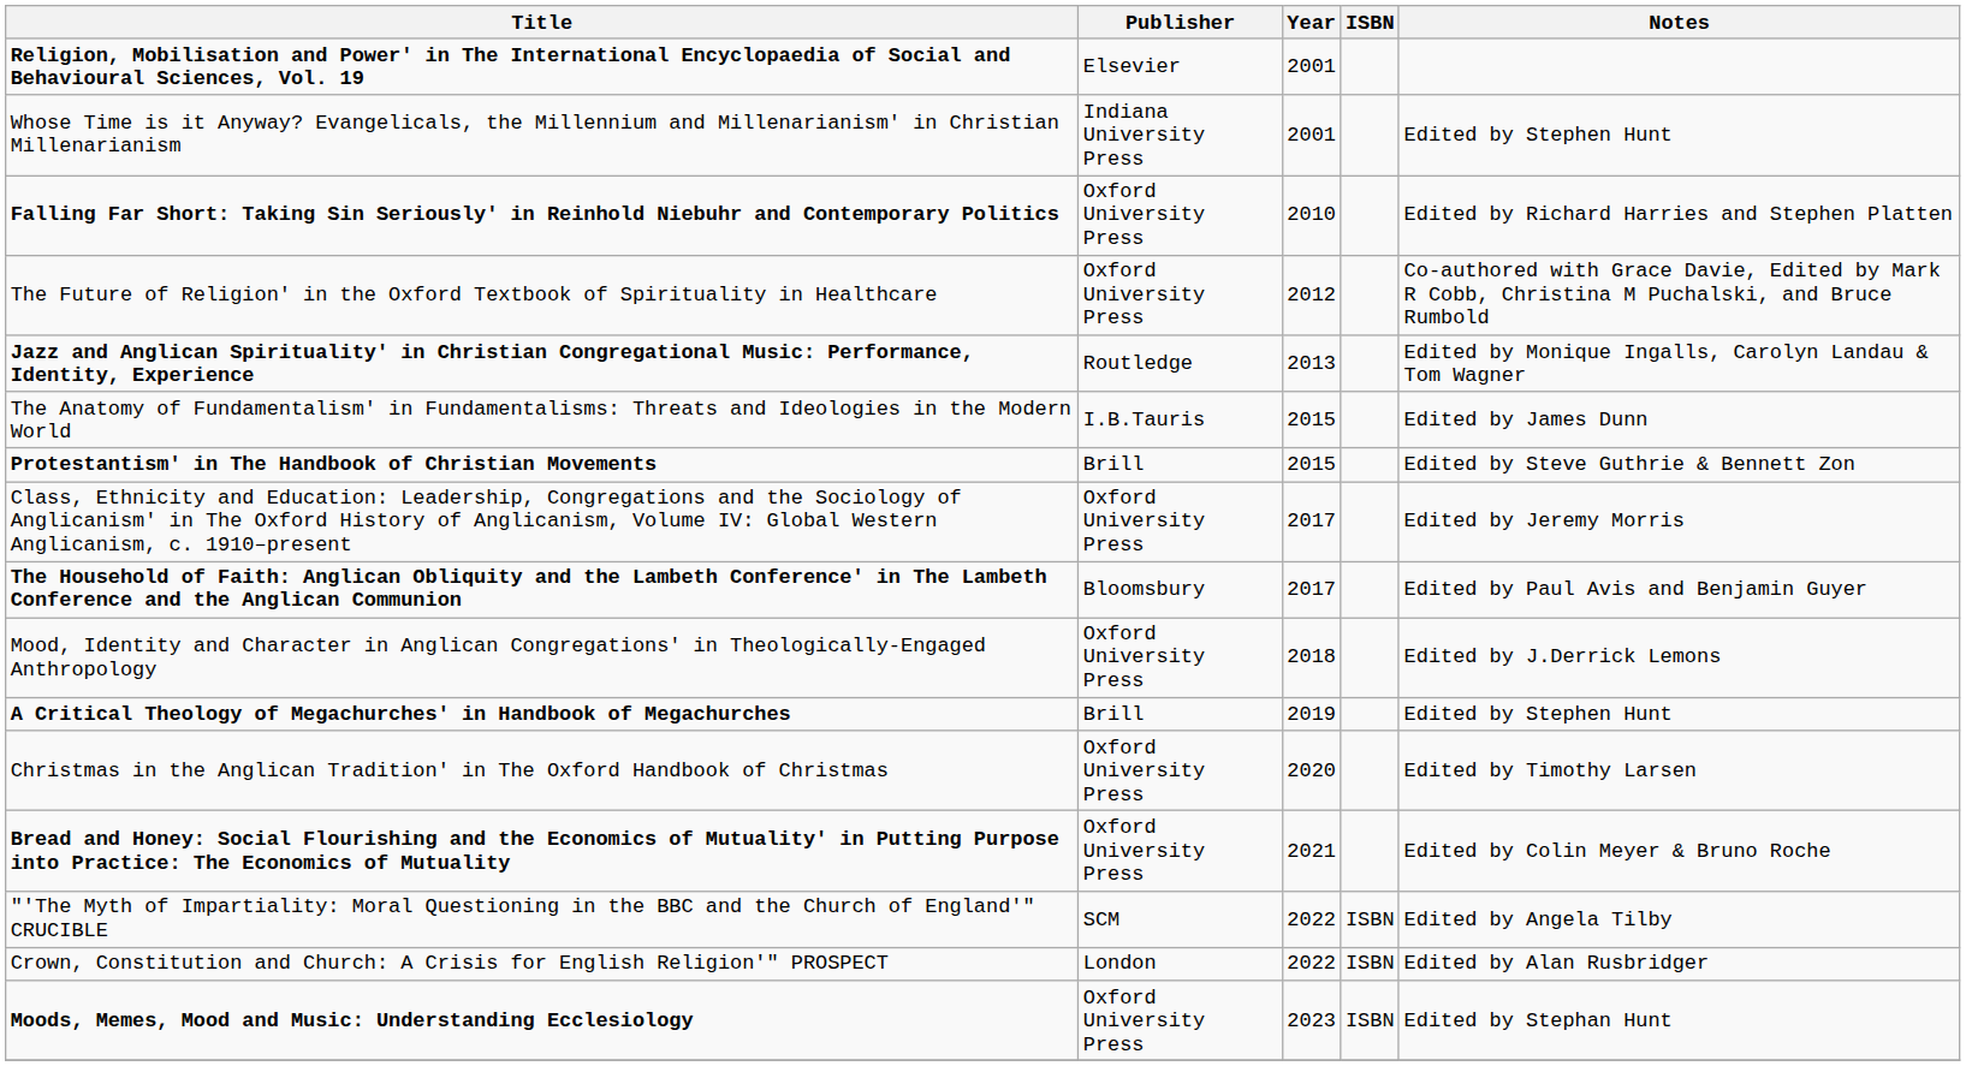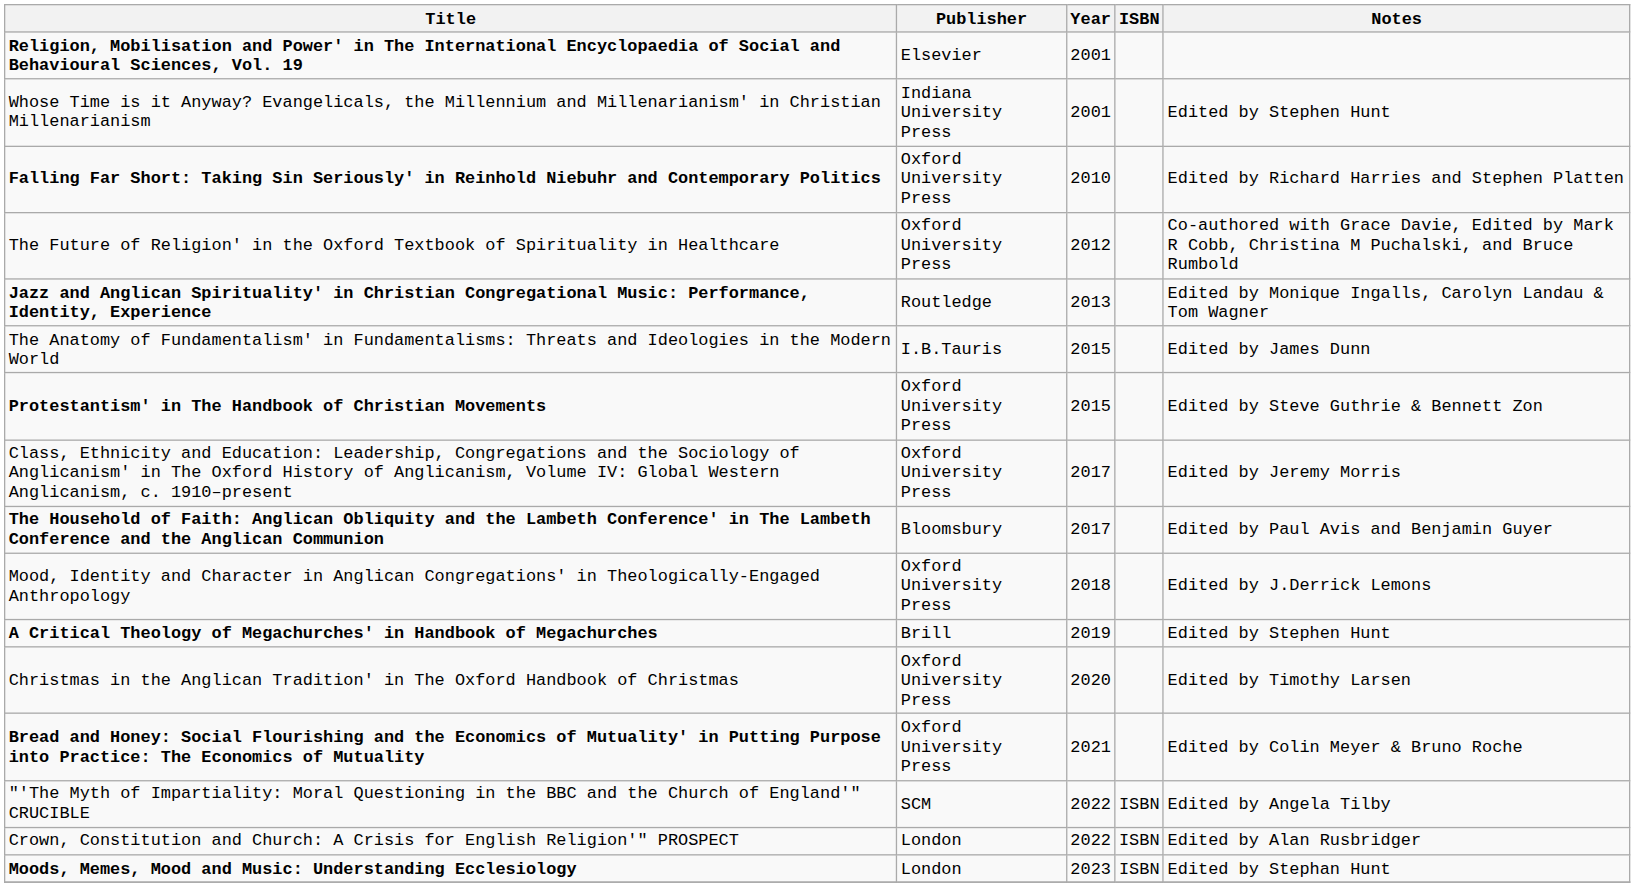Protestantism' in The Handbook of Christian Movements | Publisher: Brill -> Oxford University Press
Moods, Memes, Mood and Music: Understanding Ecclesiology | Publisher: Oxford University Press -> London
